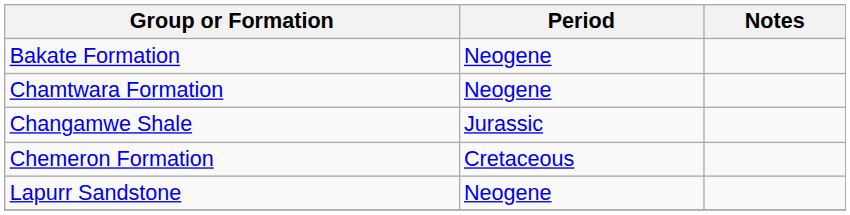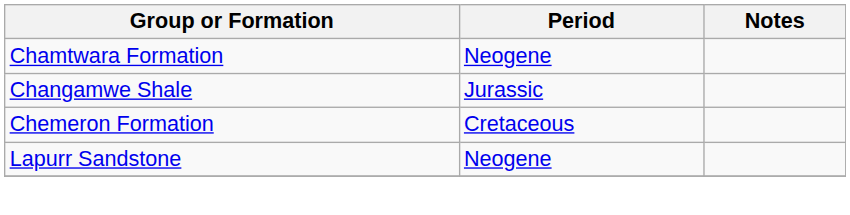- row: Bakate Formation | Neogene
